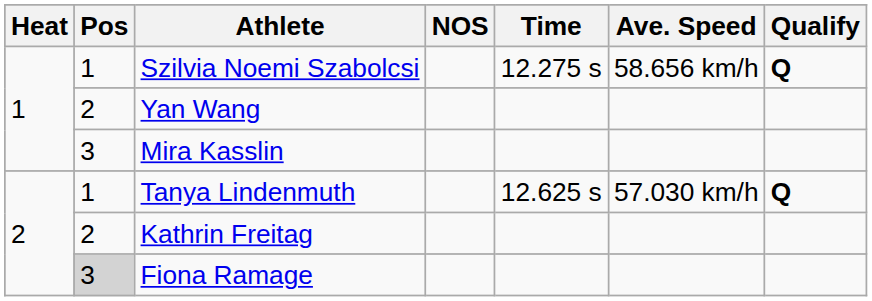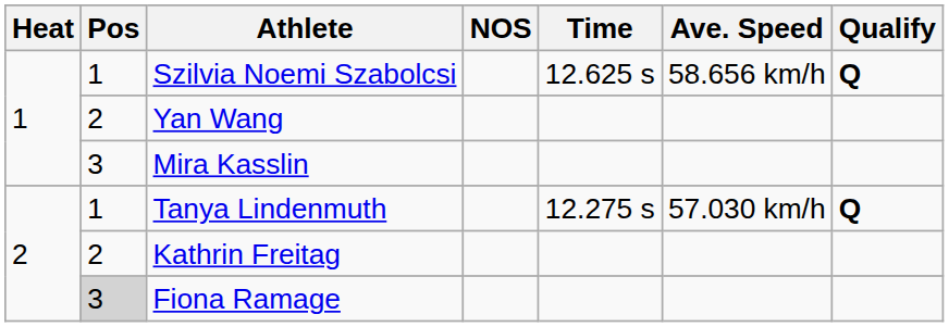Szilvia Noemi Szabolcsi | Time: 12.275 s -> 12.625 s
Tanya Lindenmuth | Time: 12.625 s -> 12.275 s
